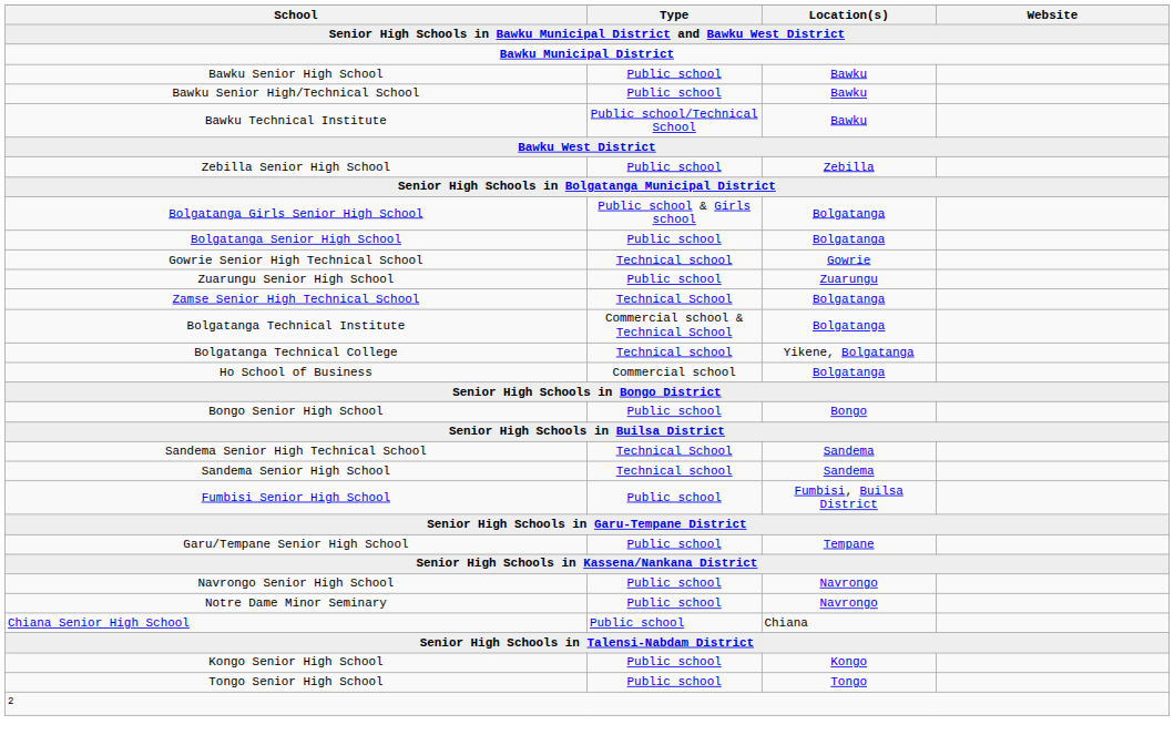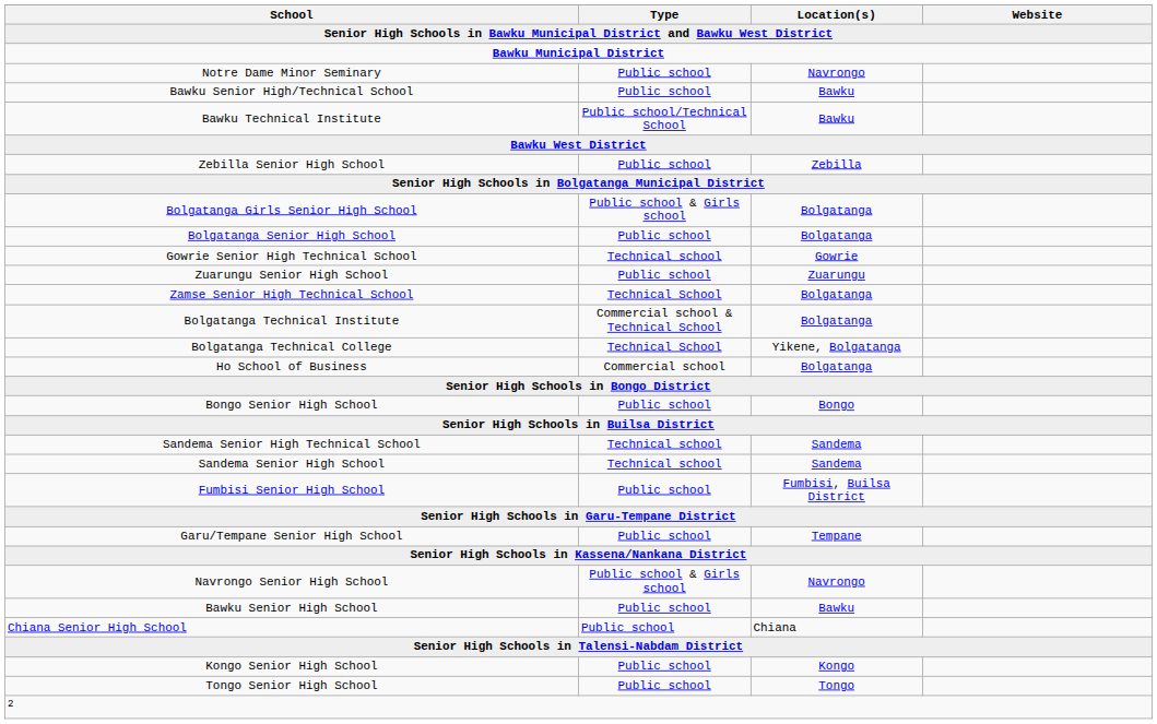rows swapped: Bawku Senior High School <-> Notre Dame Minor Seminary
Bolgatanga Technical College | Type: Technical school -> Technical School
Sandema Senior High Technical School | Type: Technical School -> Technical school
Navrongo Senior High School | Type: Public school -> Public school & Girls school
